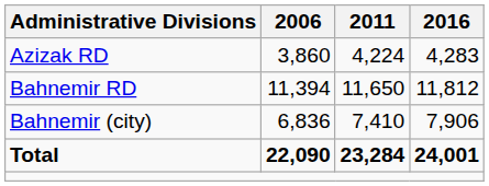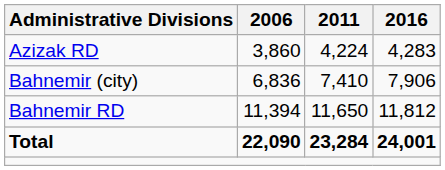rows swapped: Bahnemir RD <-> Bahnemir (city)
